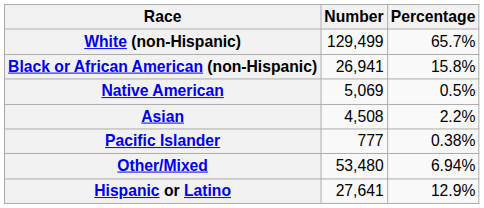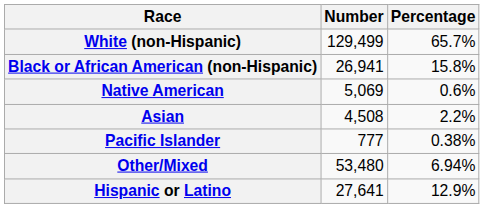Native American | Percentage: 0.5% -> 0.6%
